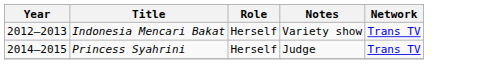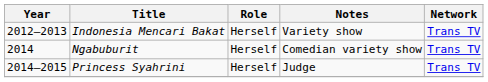+ row: 2014 | Ngabuburit | Herself | Comedian variety show | Trans TV
